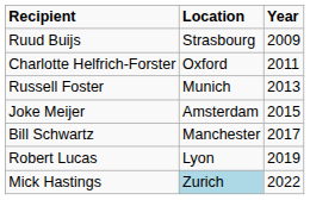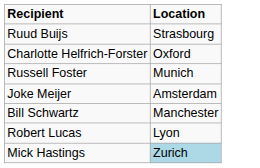- column: Year | 2009 | 2011 | 2013 | 2015 | 2017 | 2019 | 2022
